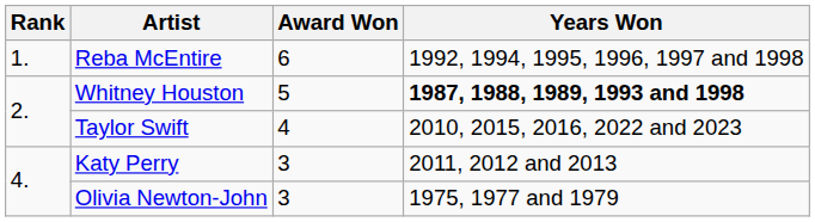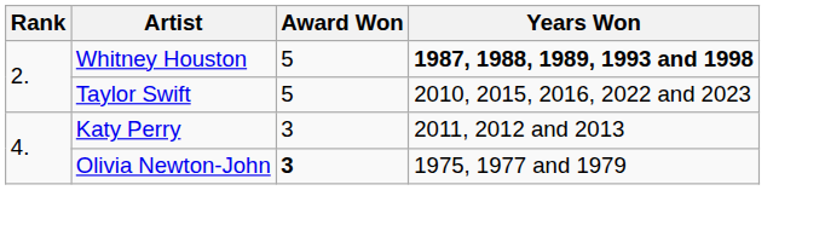- row: 1. | Reba McEntire | 6 | 1992, 1994, 1995, 1996, 1997 and 1998
Taylor Swift | Award Won: 4 -> 5
Olivia Newton-John | Award Won: normal -> bold
